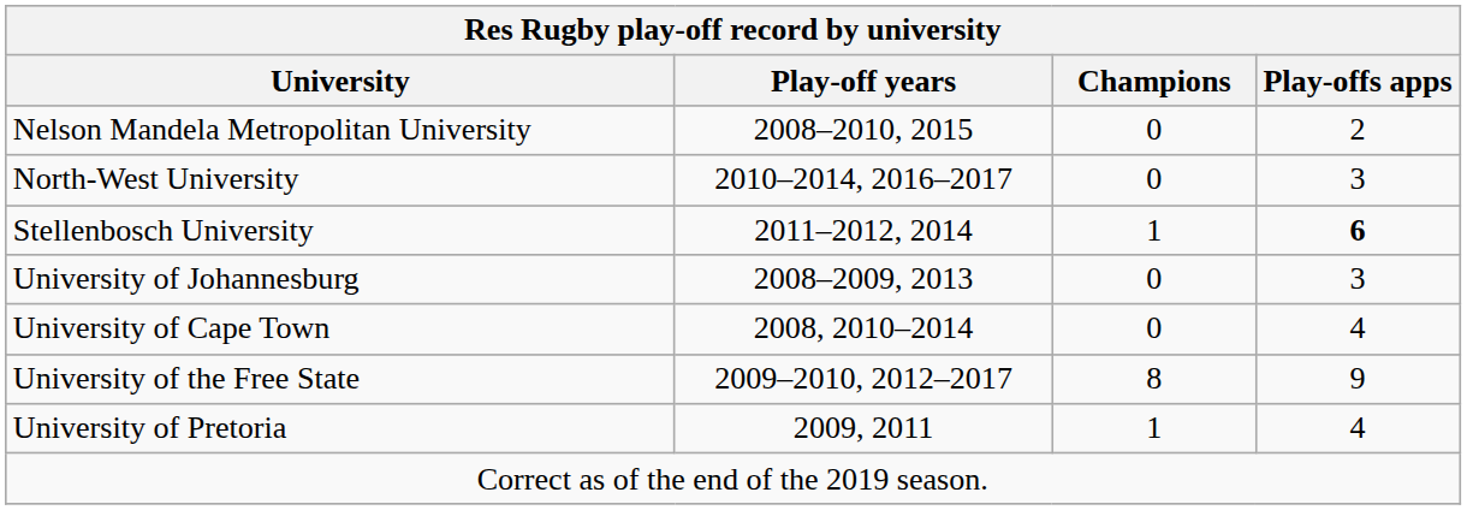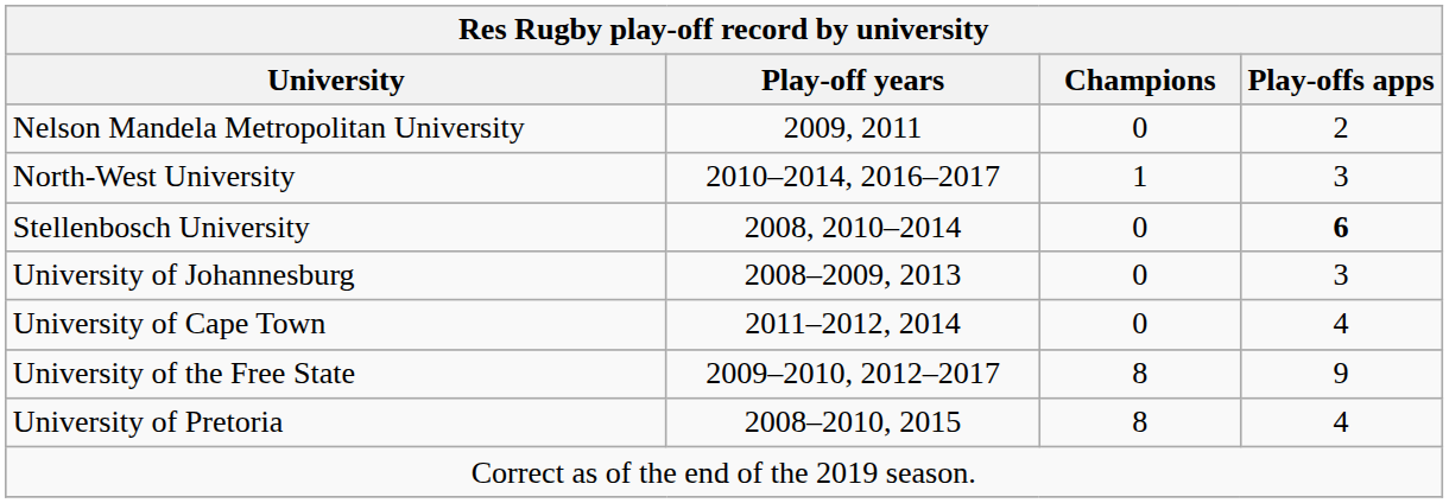Nelson Mandela Metropolitan University | Play-off years: 2008–2010, 2015 -> 2009, 2011
North-West University | Champions: 0 -> 1
Stellenbosch University | Play-off years: 2011–2012, 2014 -> 2008, 2010–2014
Stellenbosch University | Champions: 1 -> 0
University of Cape Town | Play-off years: 2008, 2010–2014 -> 2011–2012, 2014
University of Pretoria | Play-off years: 2009, 2011 -> 2008–2010, 2015
University of Pretoria | Champions: 1 -> 8
